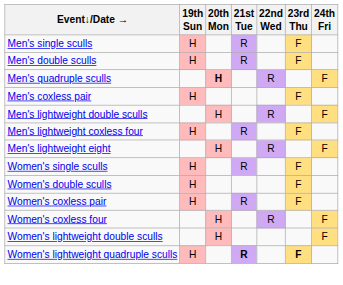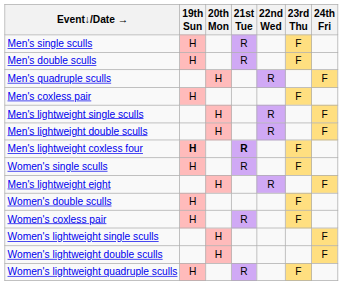Men's quadruple sculls | 20th Mon: bold -> normal
+ row: Men's lightweight single sculls | H | R | F
Men's lightweight coxless four | 19th Sun: normal -> bold
Men's lightweight coxless four | 21st Tue: normal -> bold
rows swapped: Men's lightweight eight <-> Women's single sculls
- row: Women's coxless four | H | R | F
+ row: Women's lightweight single sculls | H | F
Women's lightweight quadruple sculls | 21st Tue: bold -> normal
Women's lightweight quadruple sculls | 23rd Thu: bold -> normal
